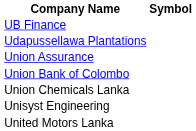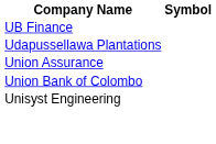- row: Union Chemicals Lanka
- row: United Motors Lanka
